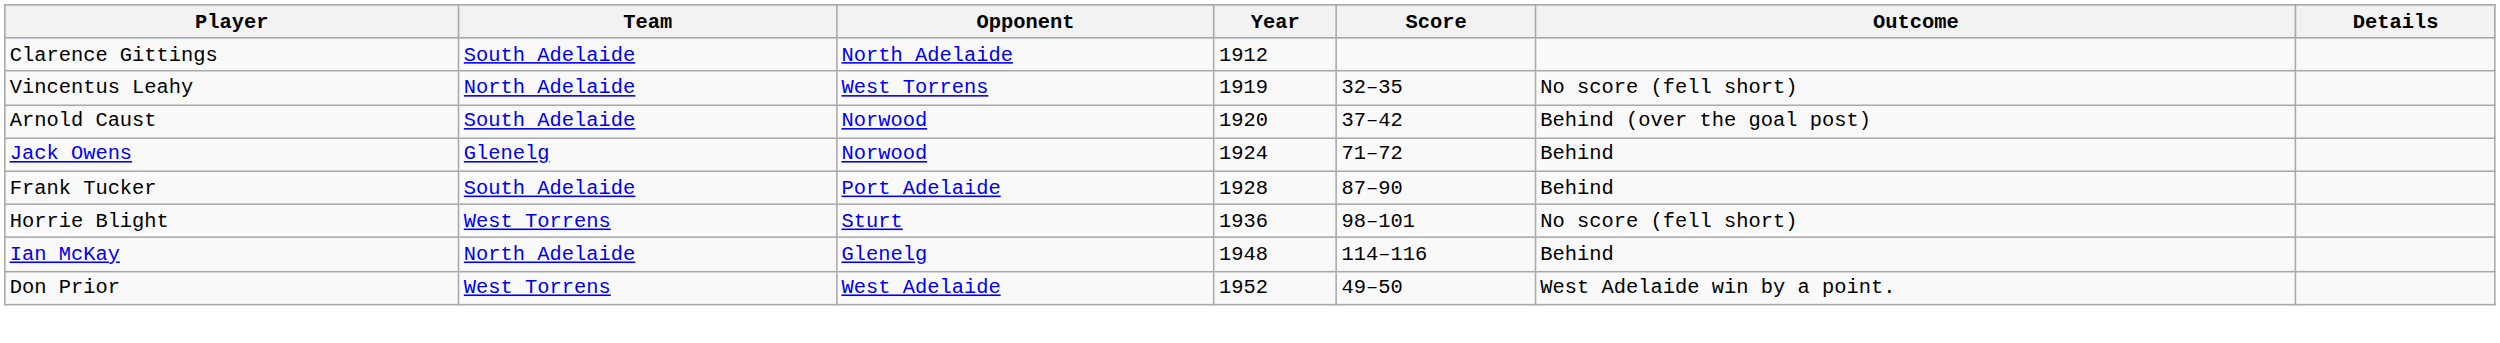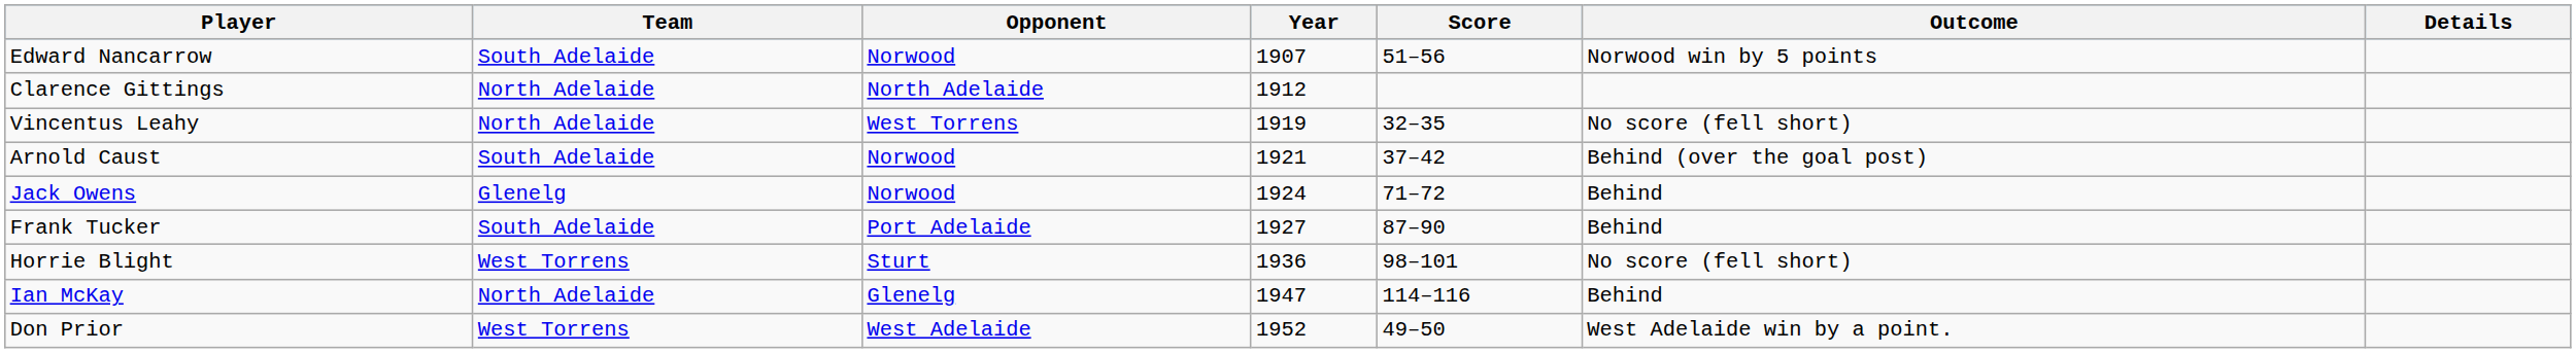+ row: Edward Nancarrow | South Adelaide | Norwood | 1907 | 51–56 | Norwood win by 5 points
Clarence Gittings | Team: South Adelaide -> North Adelaide
Arnold Caust | Year: 1920 -> 1921
Frank Tucker | Year: 1928 -> 1927
Ian McKay | Year: 1948 -> 1947
